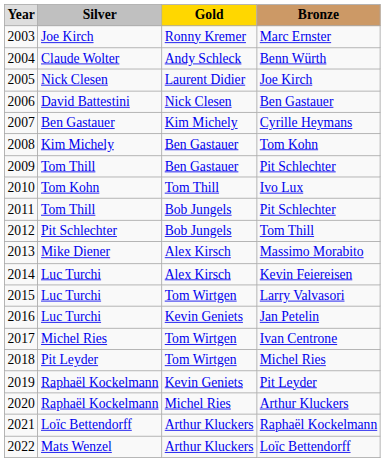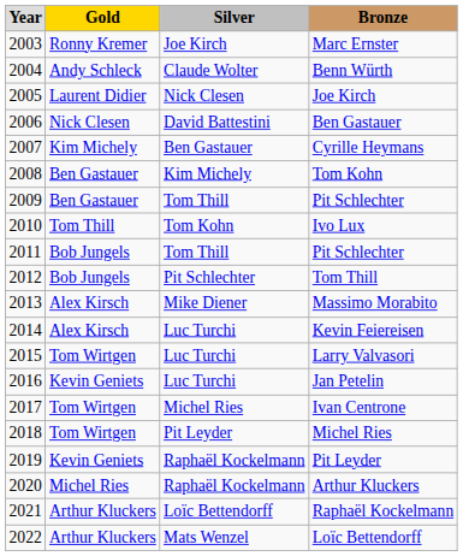columns swapped: Gold <-> Silver
